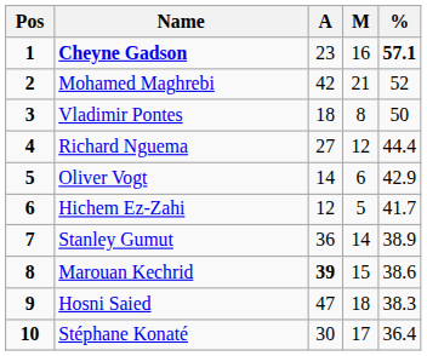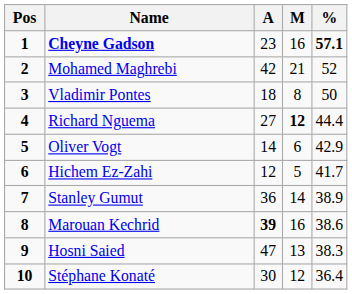Richard Nguema | M: normal -> bold
Marouan Kechrid | M: 15 -> 16
Hosni Saied | M: 18 -> 13
Stéphane Konaté | M: 17 -> 12
